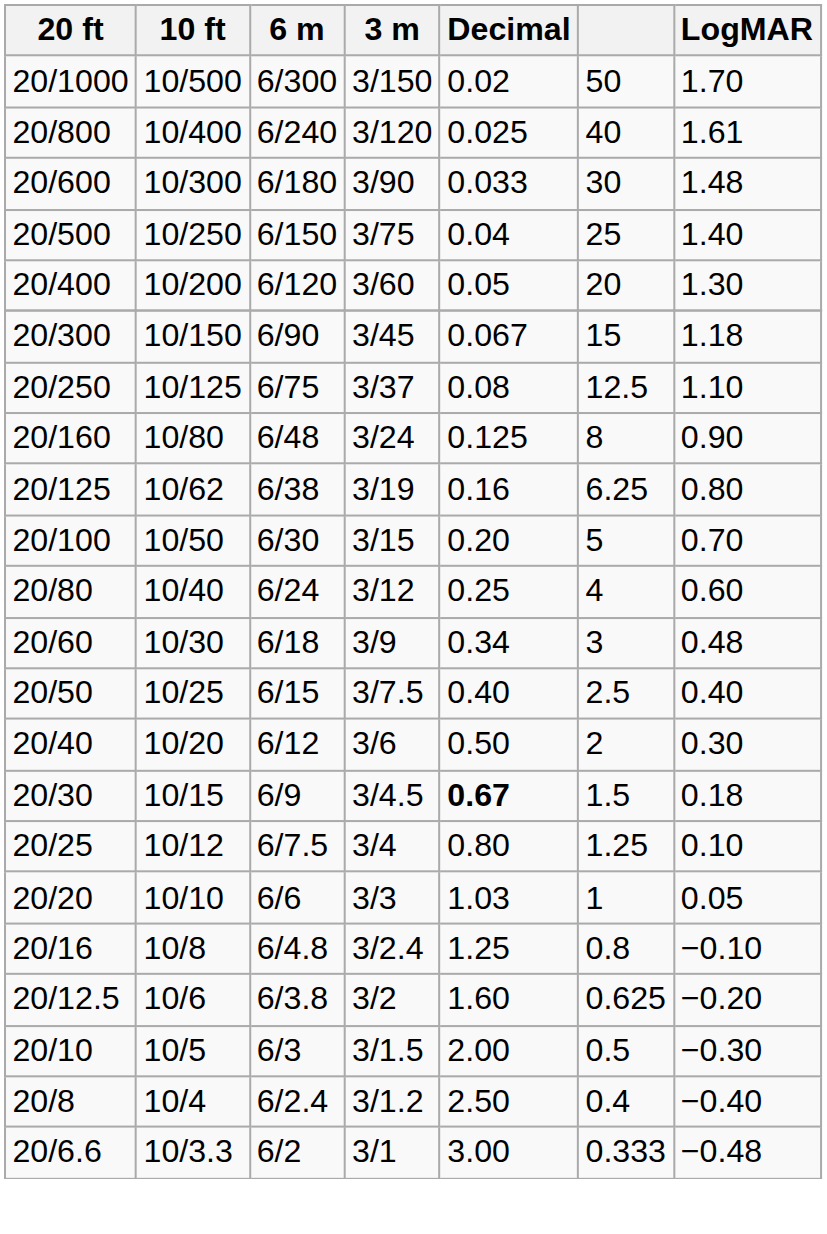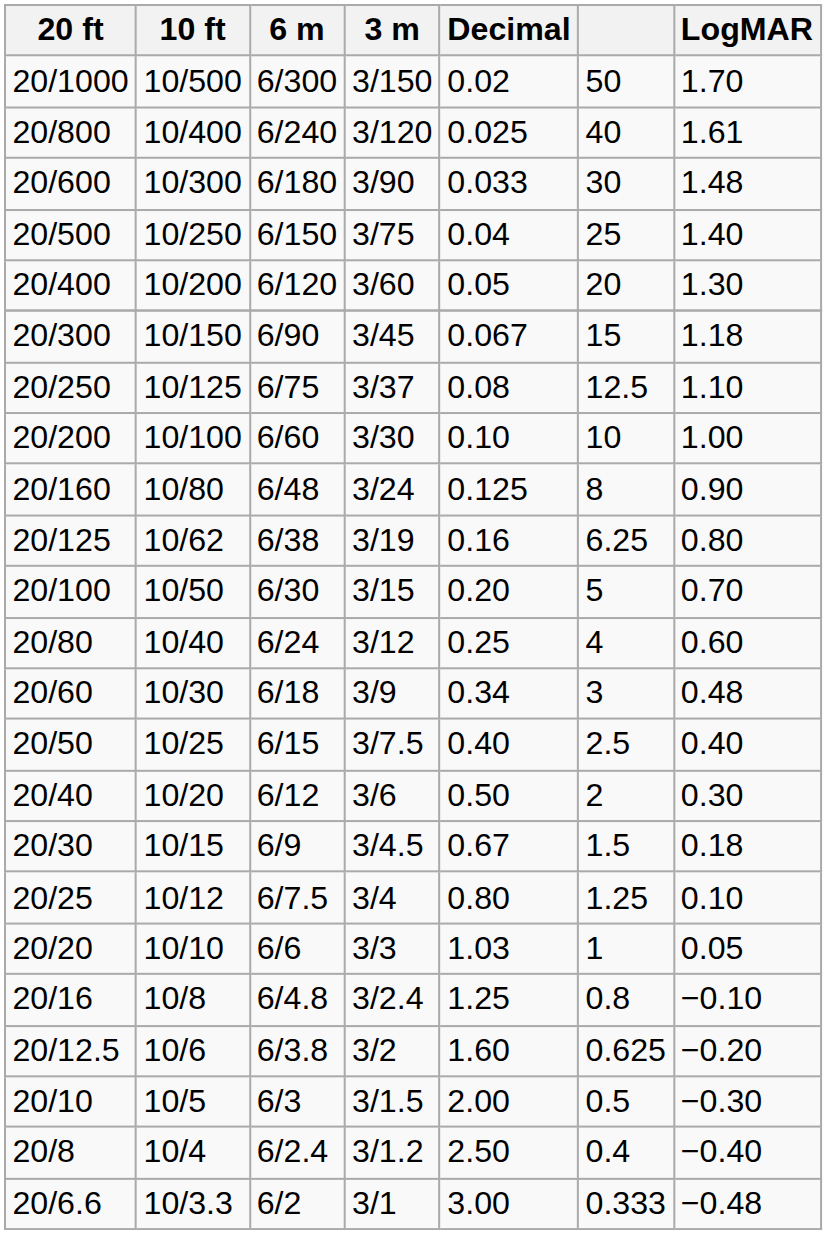+ row: 20/200 | 10/100 | 6/60 | 3/30 | 0.10 | 10 | 1.00
20/30 | Decimal: bold -> normal
